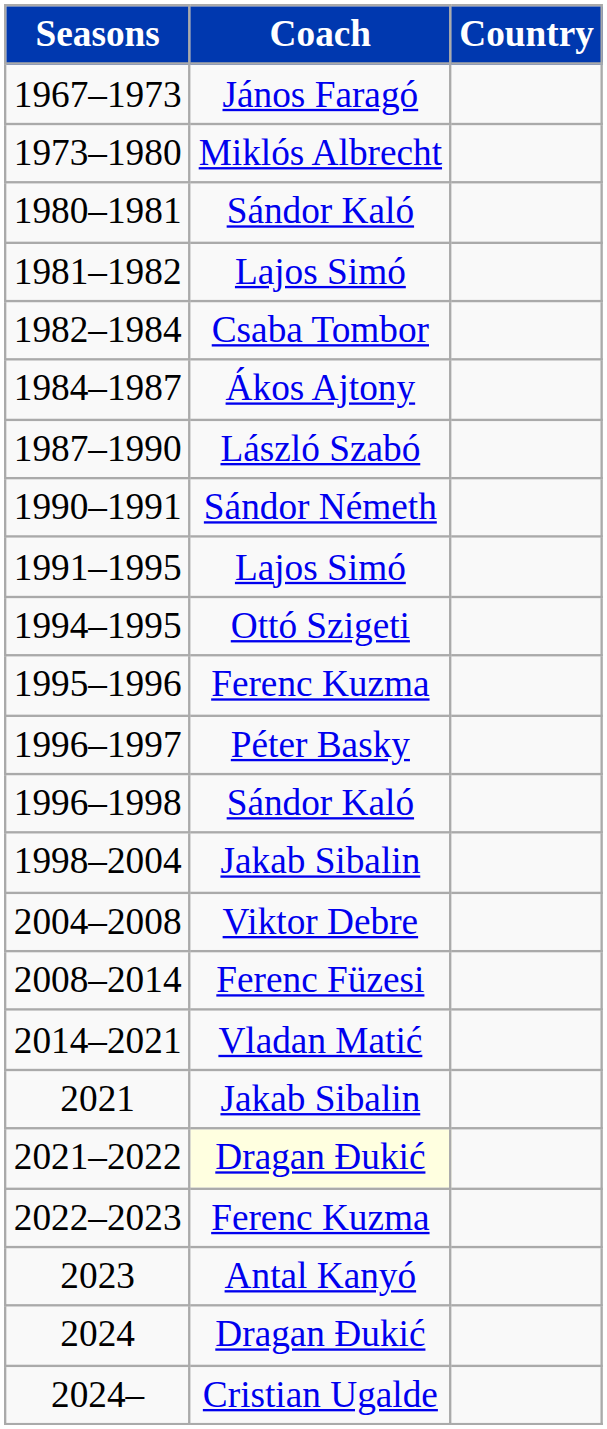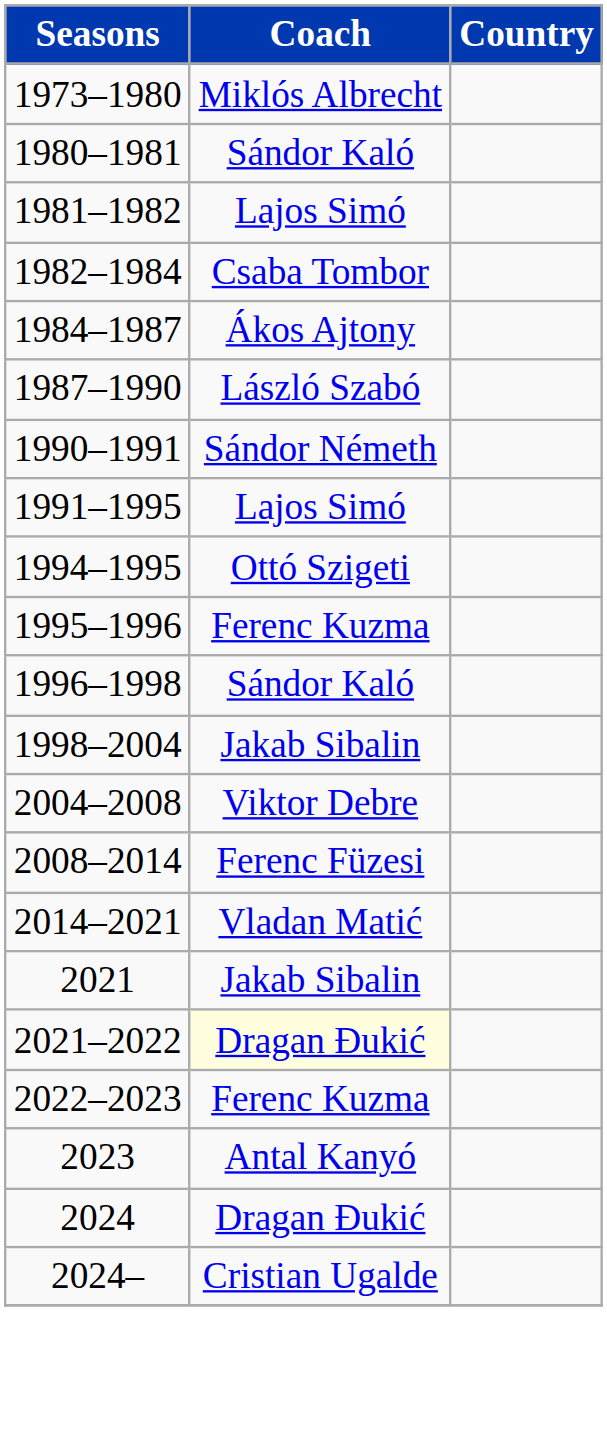- row: 1967–1973 | János Faragó
- row: 1996–1997 | Péter Basky
